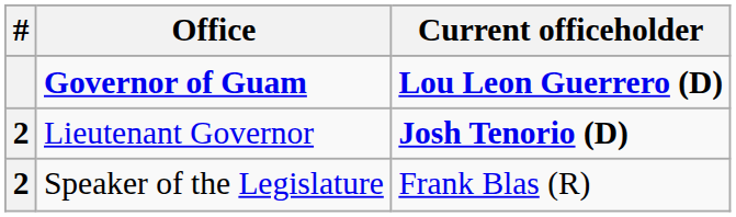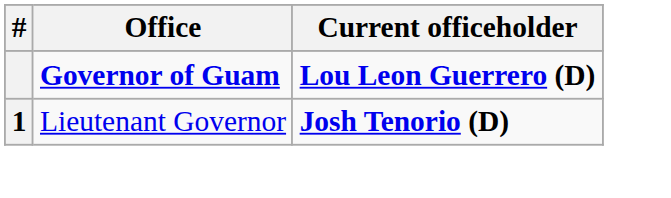Lieutenant Governor | #: 2 -> 1
- row: 2 | Speaker of the Legislature | Frank Blas (R)
